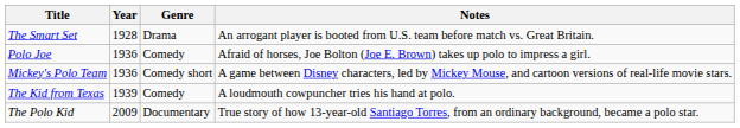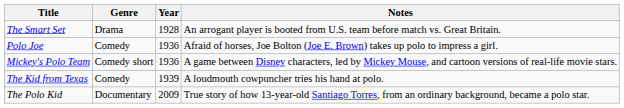columns swapped: Year <-> Genre
